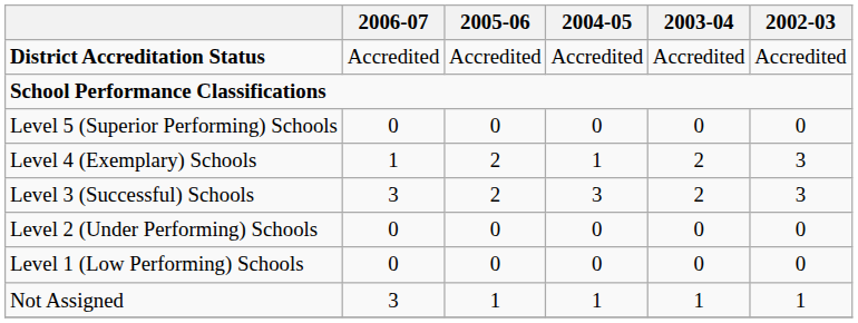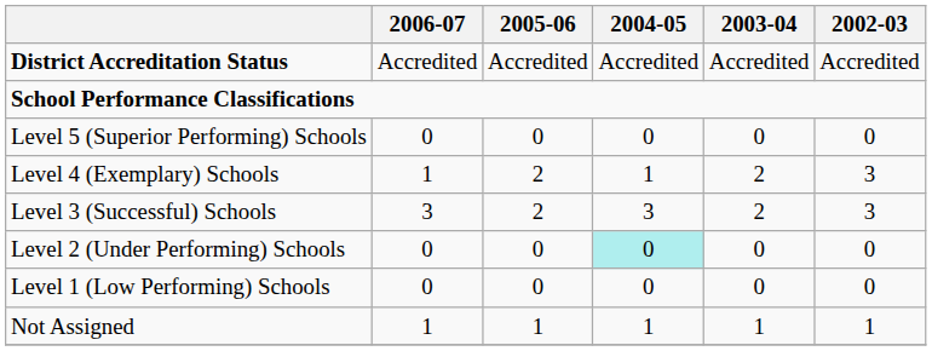Level 2 (Under Performing) Schools | 2004-05: no background -> paleturquoise background
Not Assigned | 2006-07: 3 -> 1
